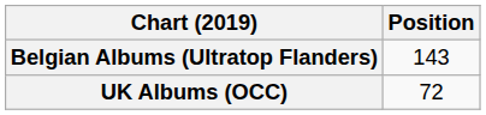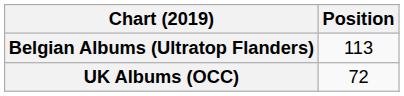Belgian Albums (Ultratop Flanders) | Position: 143 -> 113
